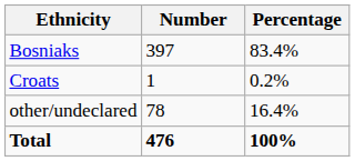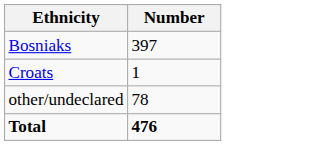- column: Percentage | 83.4% | 0.2% | 16.4% | 100%
